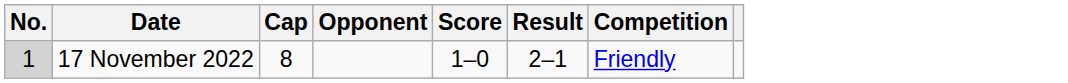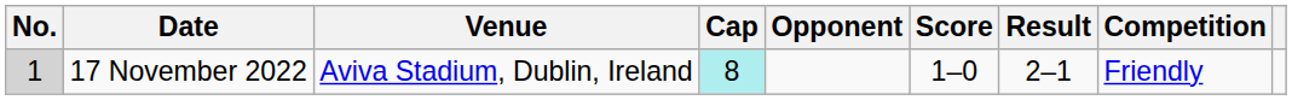+ column: Venue | Aviva Stadium, Dublin, Ireland
17 November 2022 | Cap: no background -> paleturquoise background
